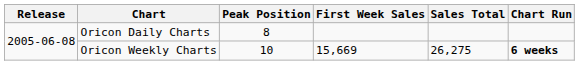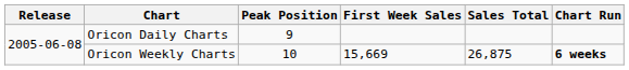Oricon Daily Charts | Peak Position: 8 -> 9
Oricon Weekly Charts | Sales Total: 26,275 -> 26,875
